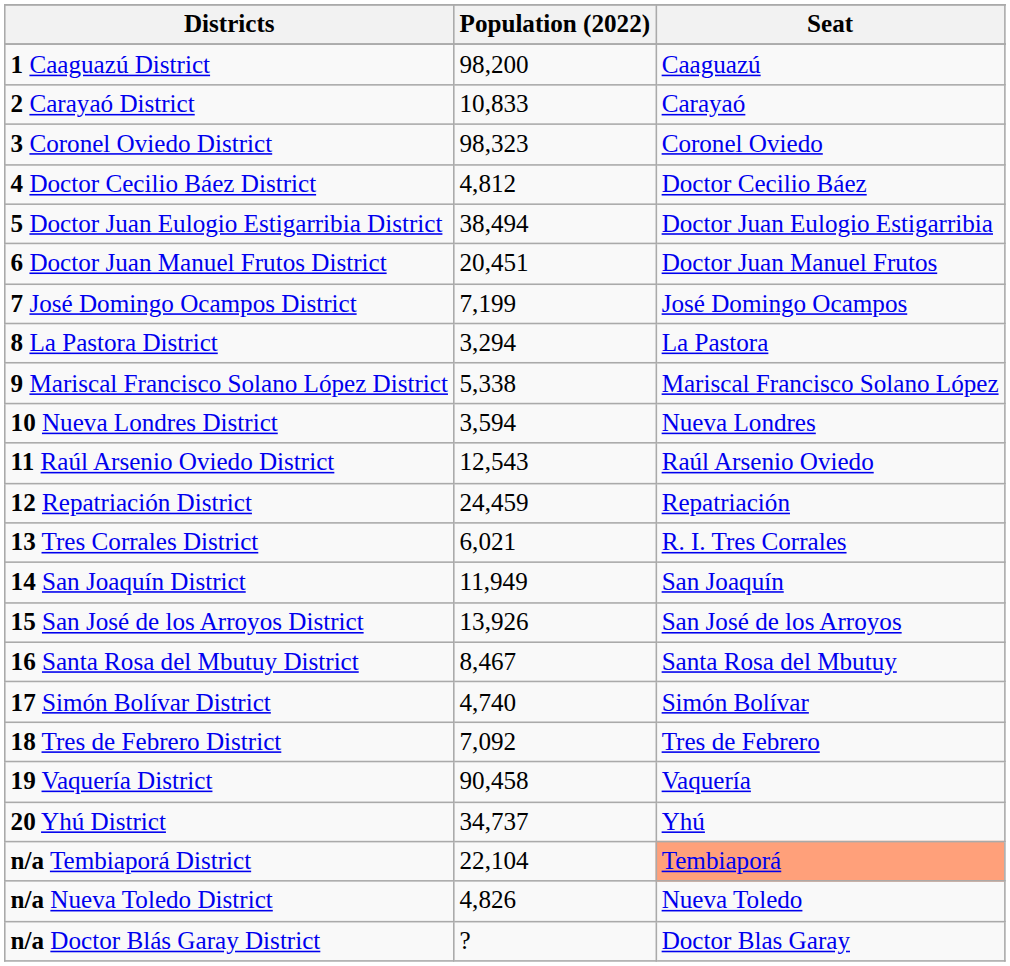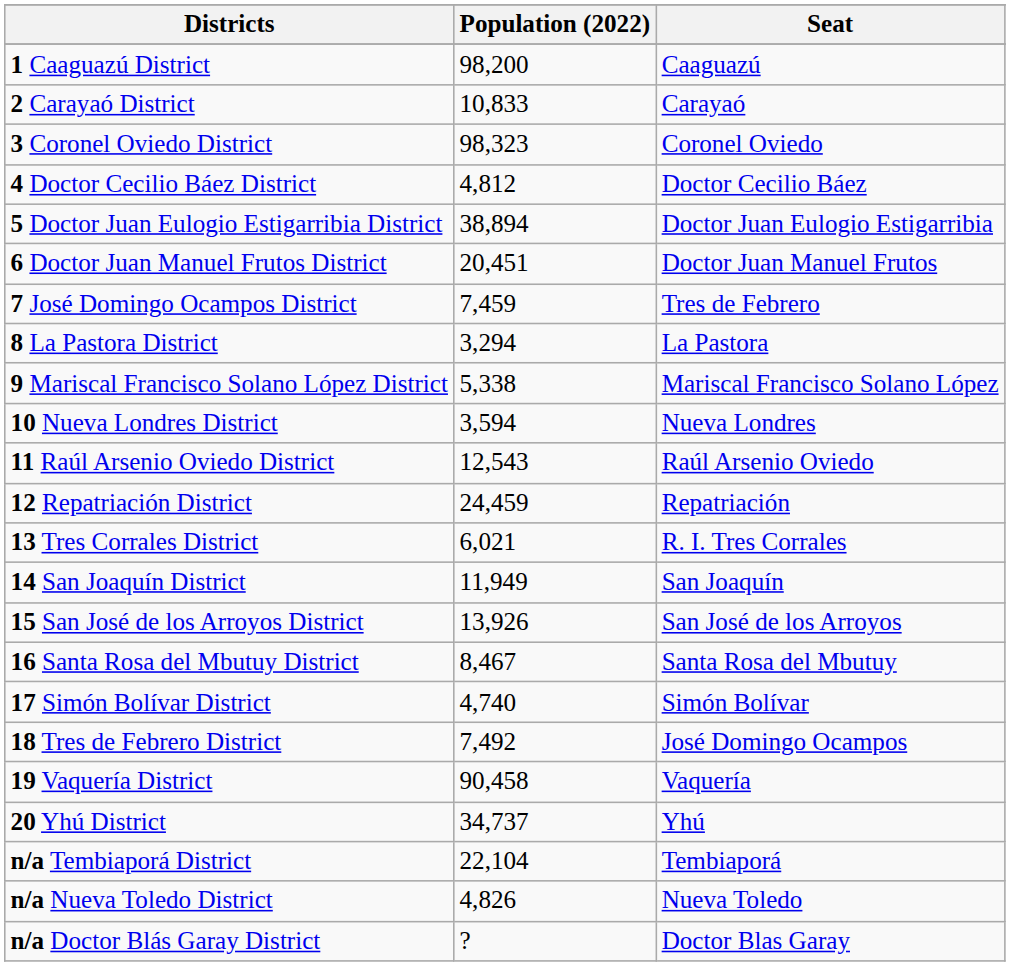5 Doctor Juan Eulogio Estigarribia District | Population (2022): 38,494 -> 38,894
7 José Domingo Ocampos District | Population (2022): 7,199 -> 7,459
7 José Domingo Ocampos District | Seat: José Domingo Ocampos -> Tres de Febrero
18 Tres de Febrero District | Population (2022): 7,092 -> 7,492
18 Tres de Febrero District | Seat: Tres de Febrero -> José Domingo Ocampos
n/a Tembiaporá District | Seat: lightsalmon background -> no background
